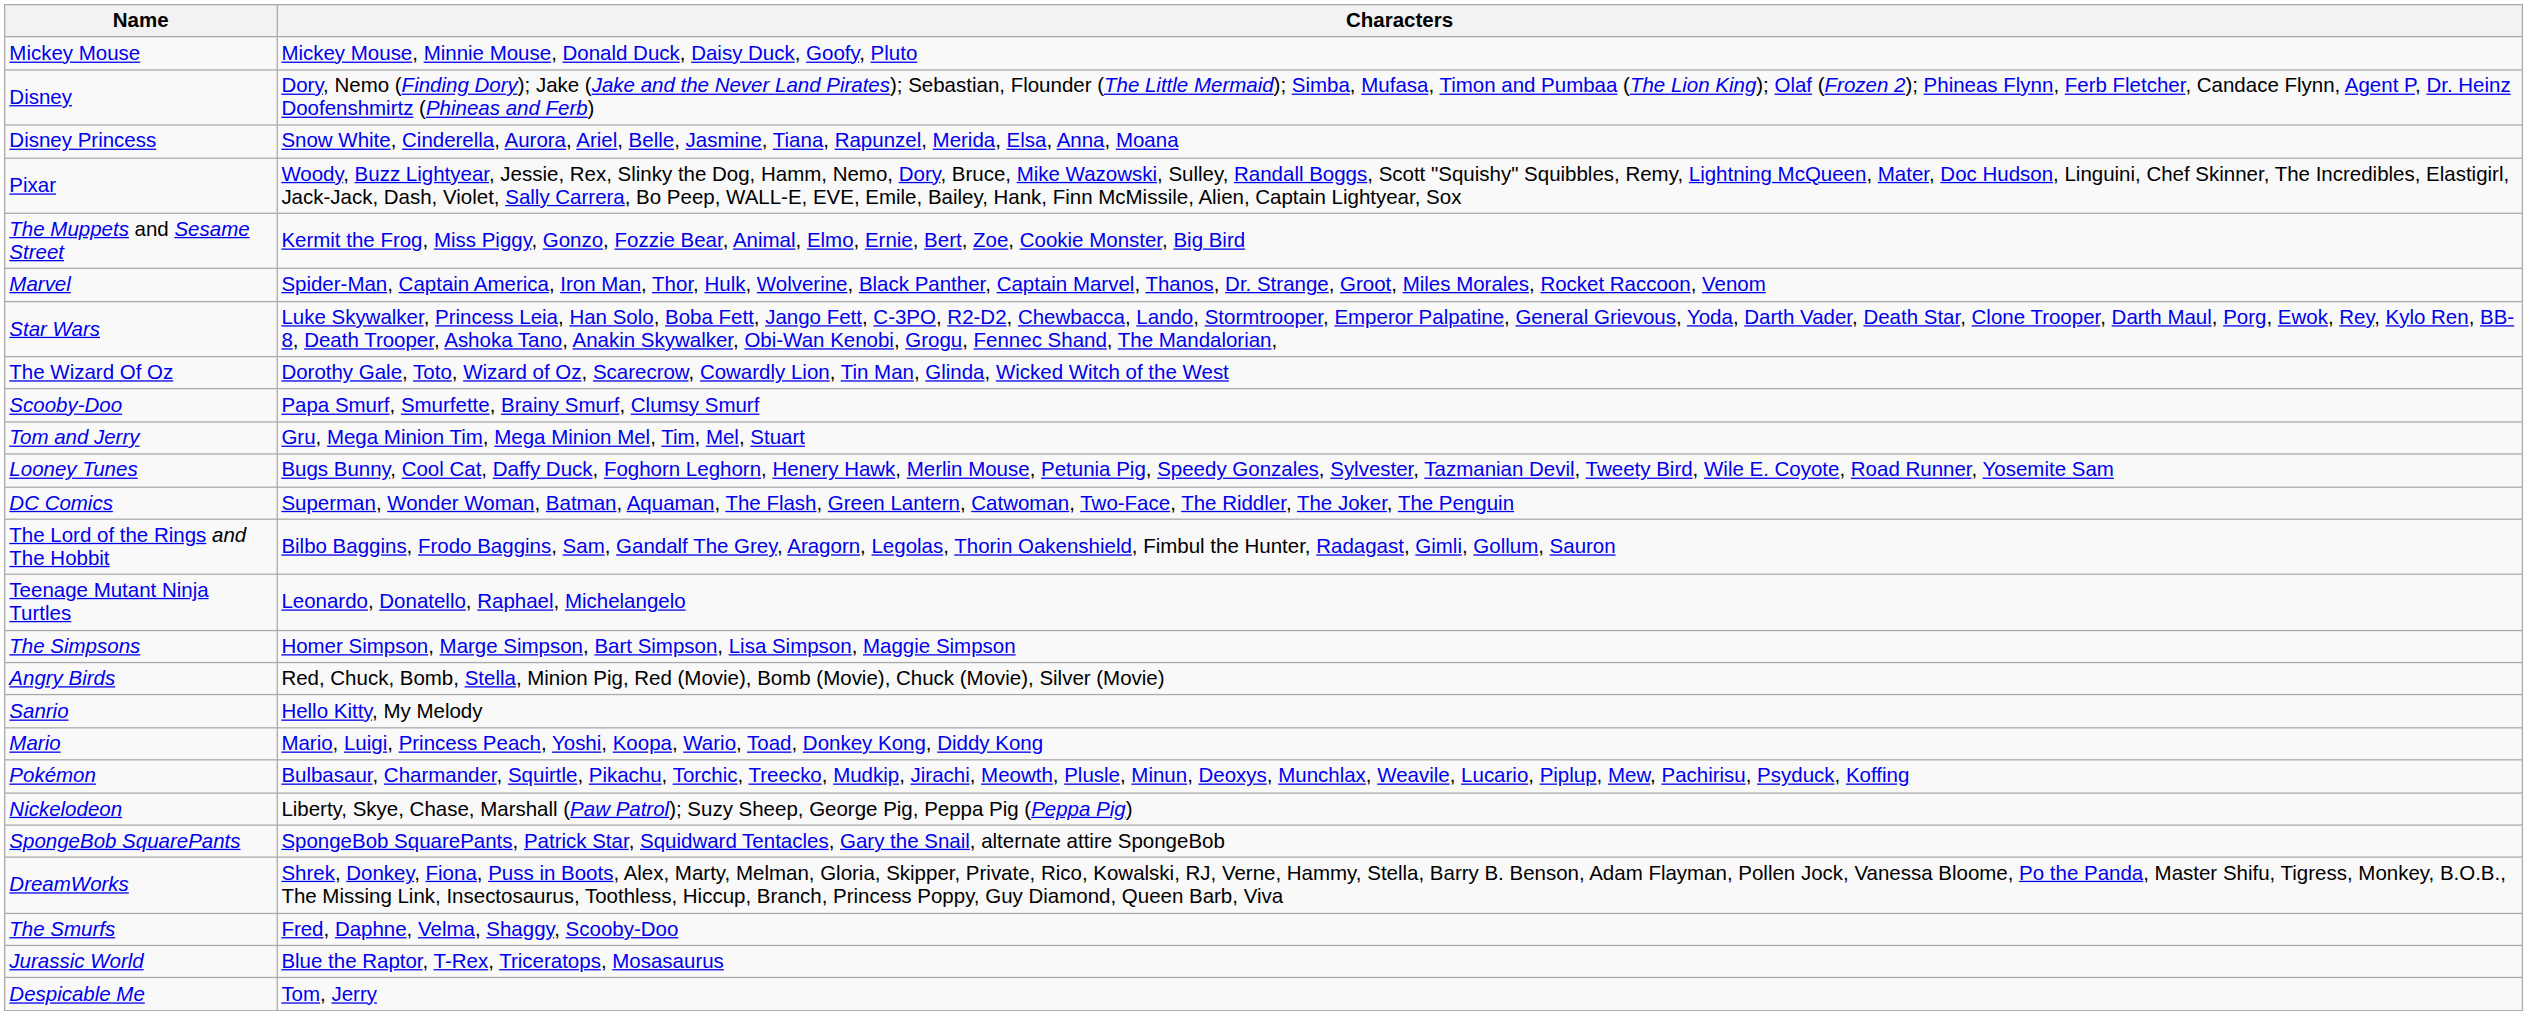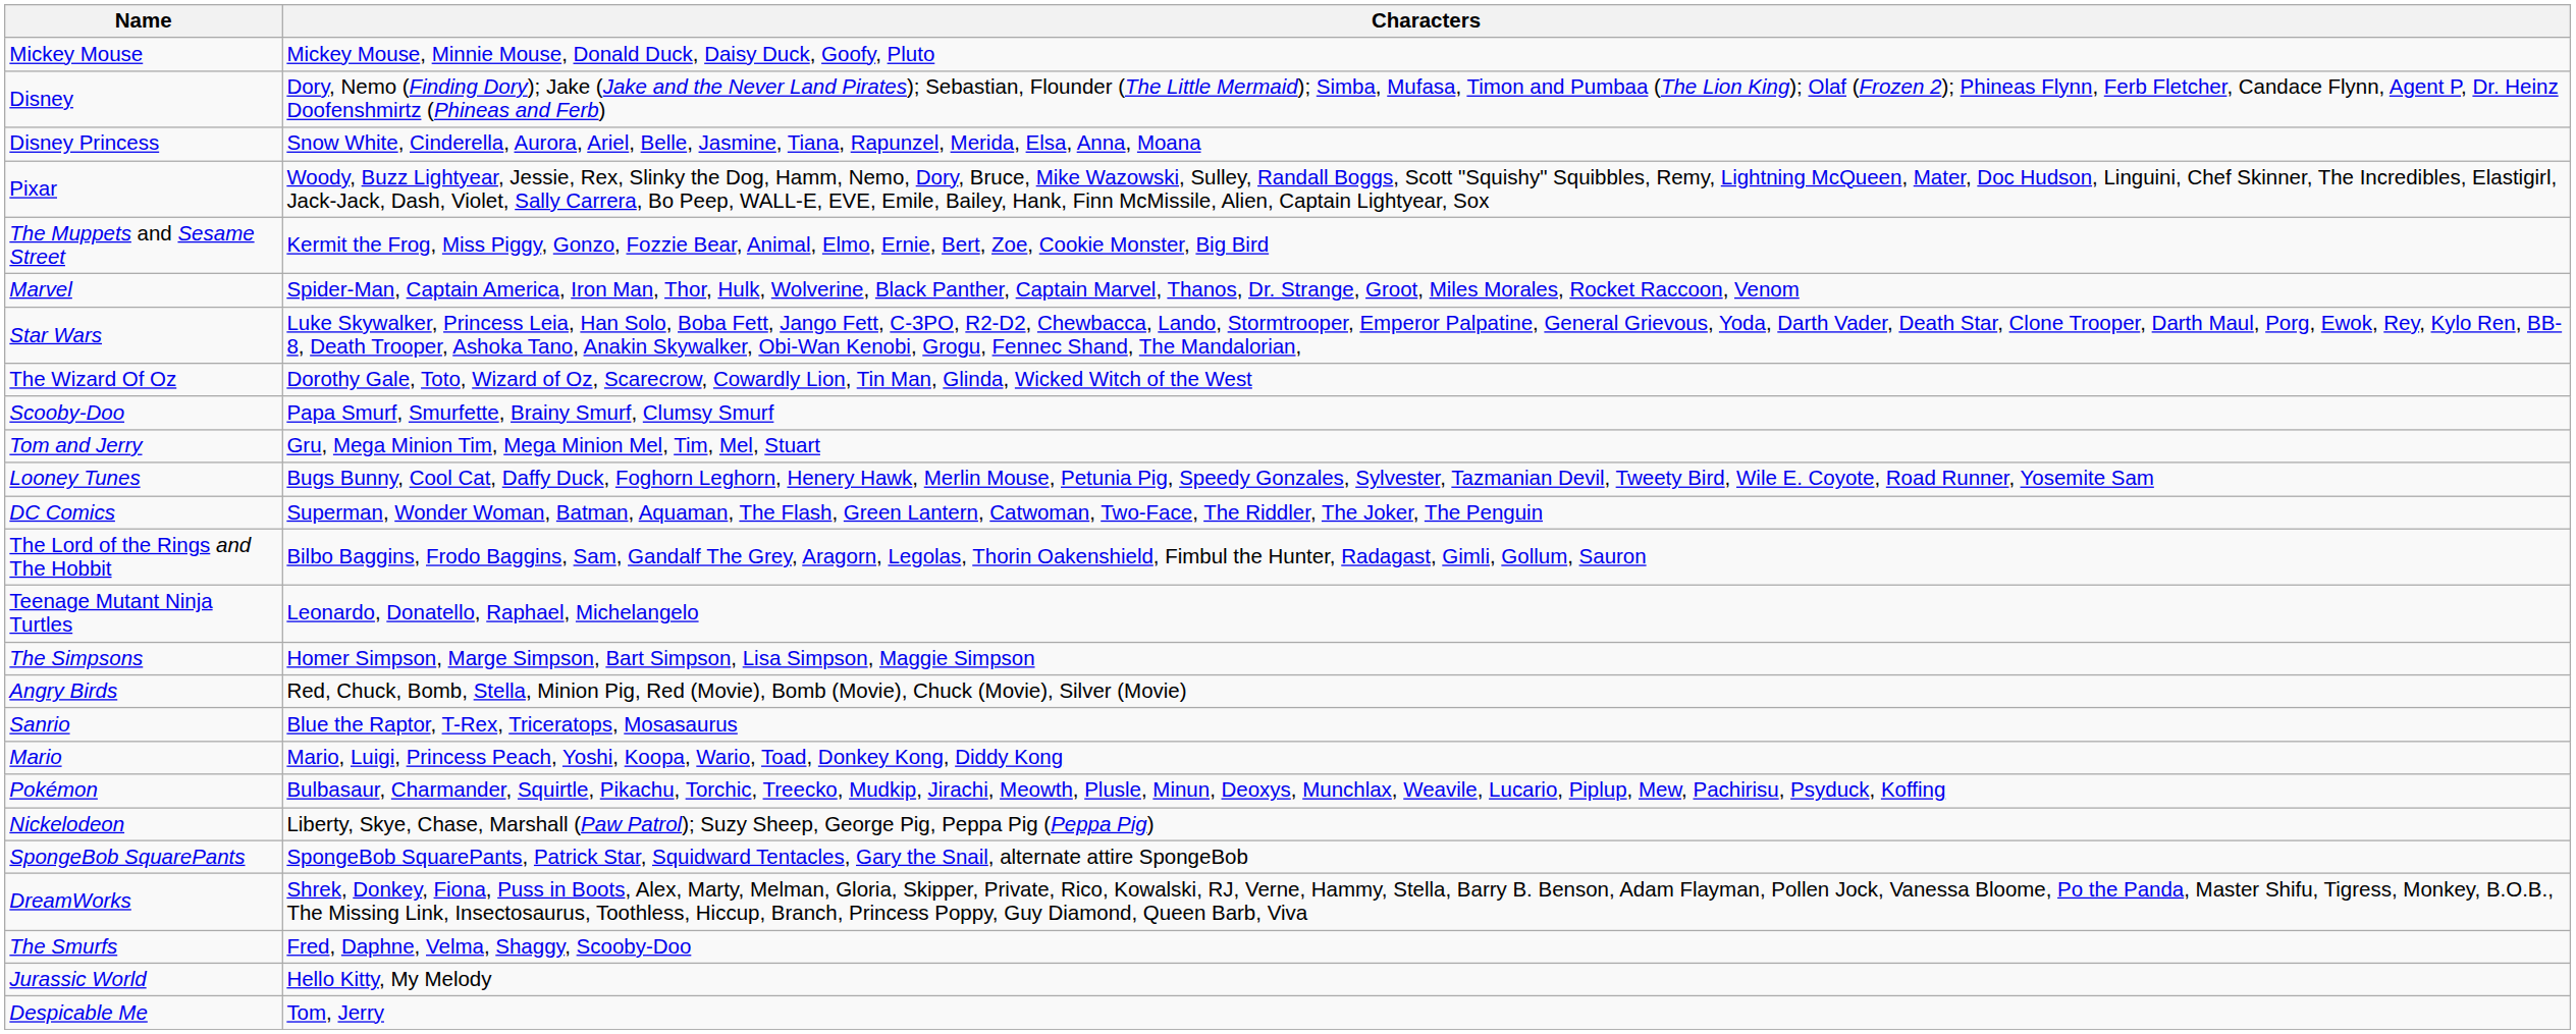Sanrio | Characters: Hello Kitty, My Melody -> Blue the Raptor, T-Rex, Triceratops, Mosasaurus
Jurassic World | Characters: Blue the Raptor, T-Rex, Triceratops, Mosasaurus -> Hello Kitty, My Melody
